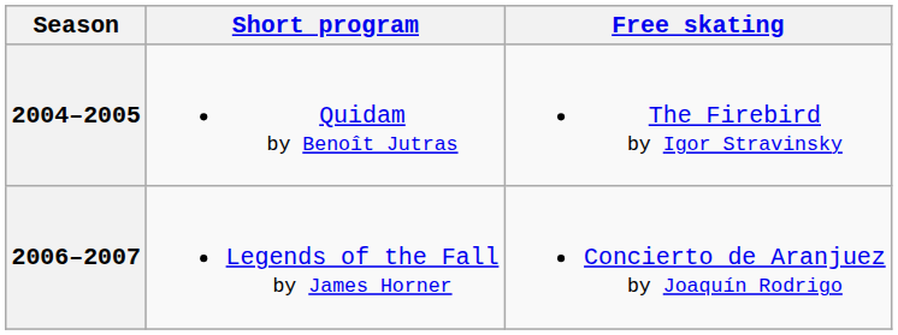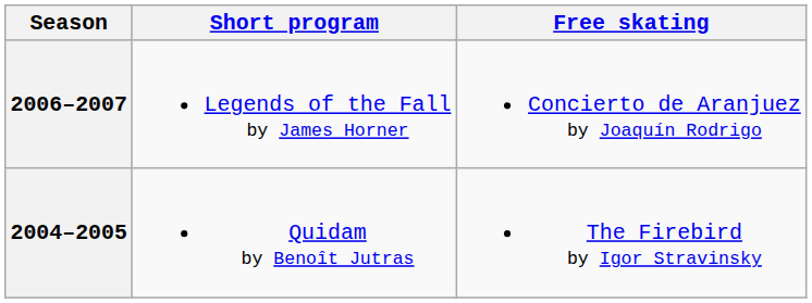rows swapped: 2006–2007 <-> 2004–2005
